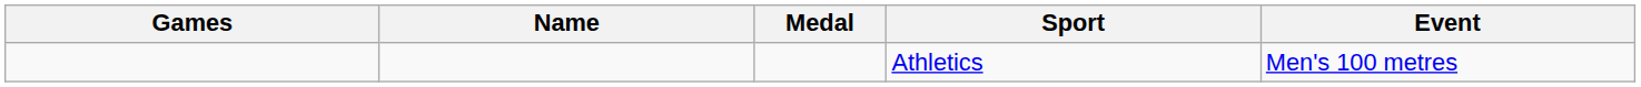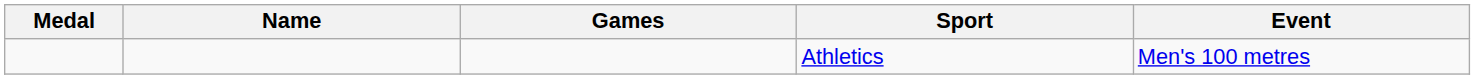columns swapped: Medal <-> Games
